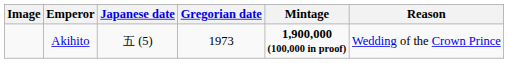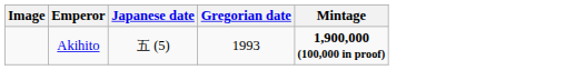- column: Reason | Wedding of the Crown Prince
Akihito | Gregorian date: 1973 -> 1993
